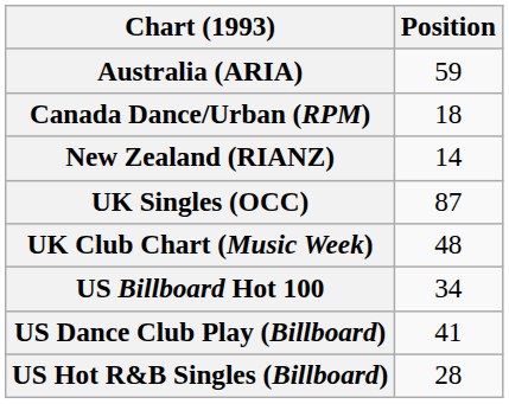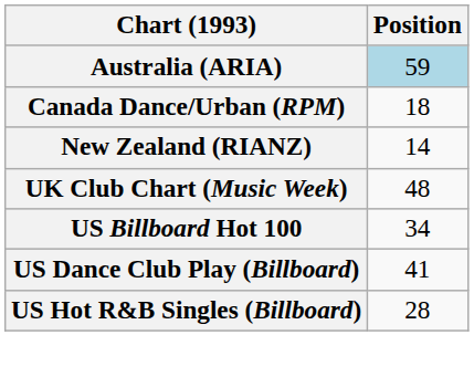Australia (ARIA) | Position: no background -> lightblue background
- row: UK Singles (OCC) | 87
